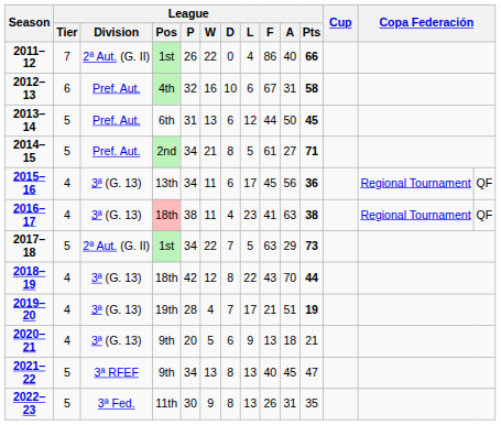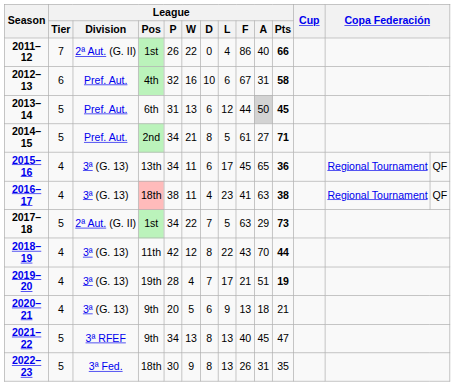2013–14 | League / A: no background -> lightgrey background
2015–16 | League / A: 56 -> 65
2018–19 | League / Pos: 18th -> 11th
2022–23 | League / Pos: 11th -> 18th
